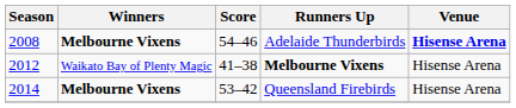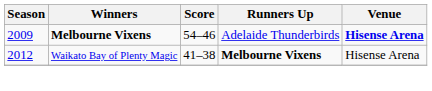Adelaide Thunderbirds | Season: 2008 -> 2009
- row: 2014 | Melbourne Vixens | 53–42 | Queensland Firebirds | Hisense Arena
